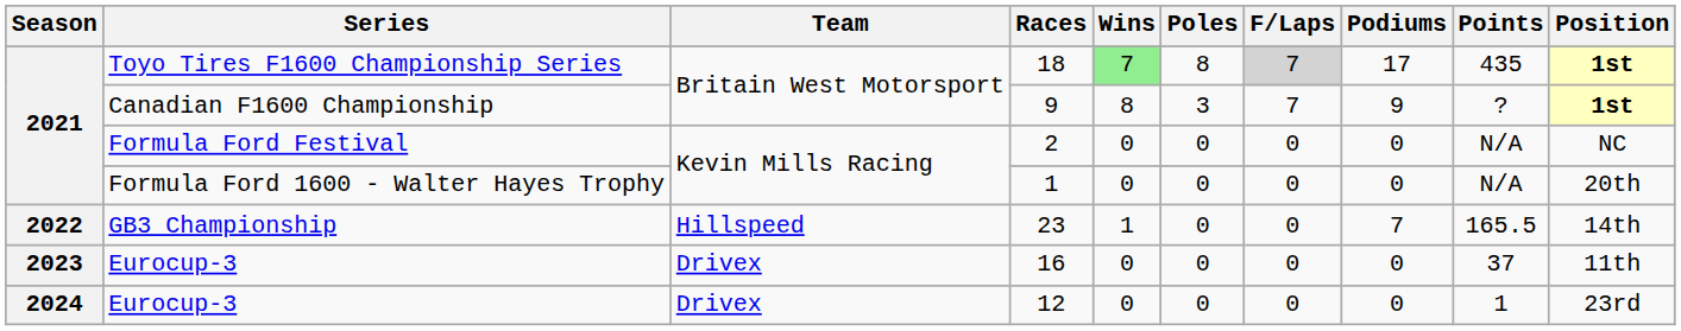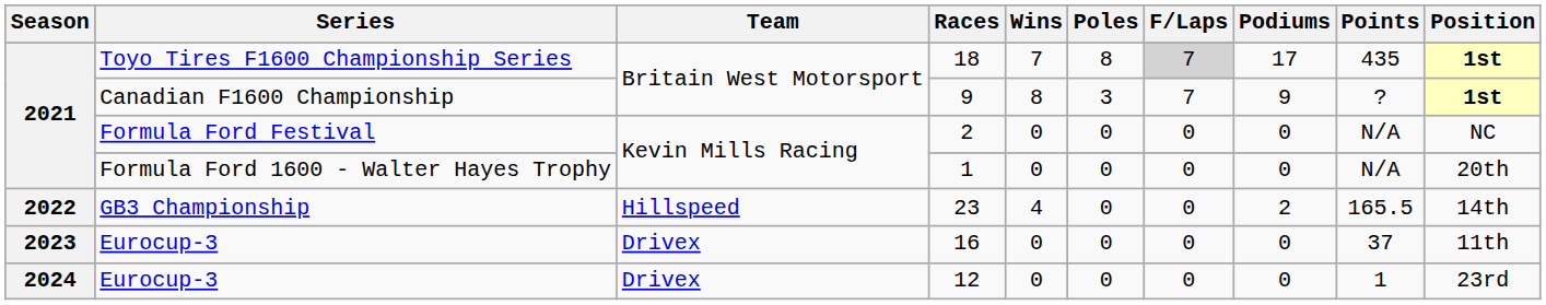18 | Wins: lightgreen background -> no background
23 | Wins: 1 -> 4
23 | Podiums: 7 -> 2
